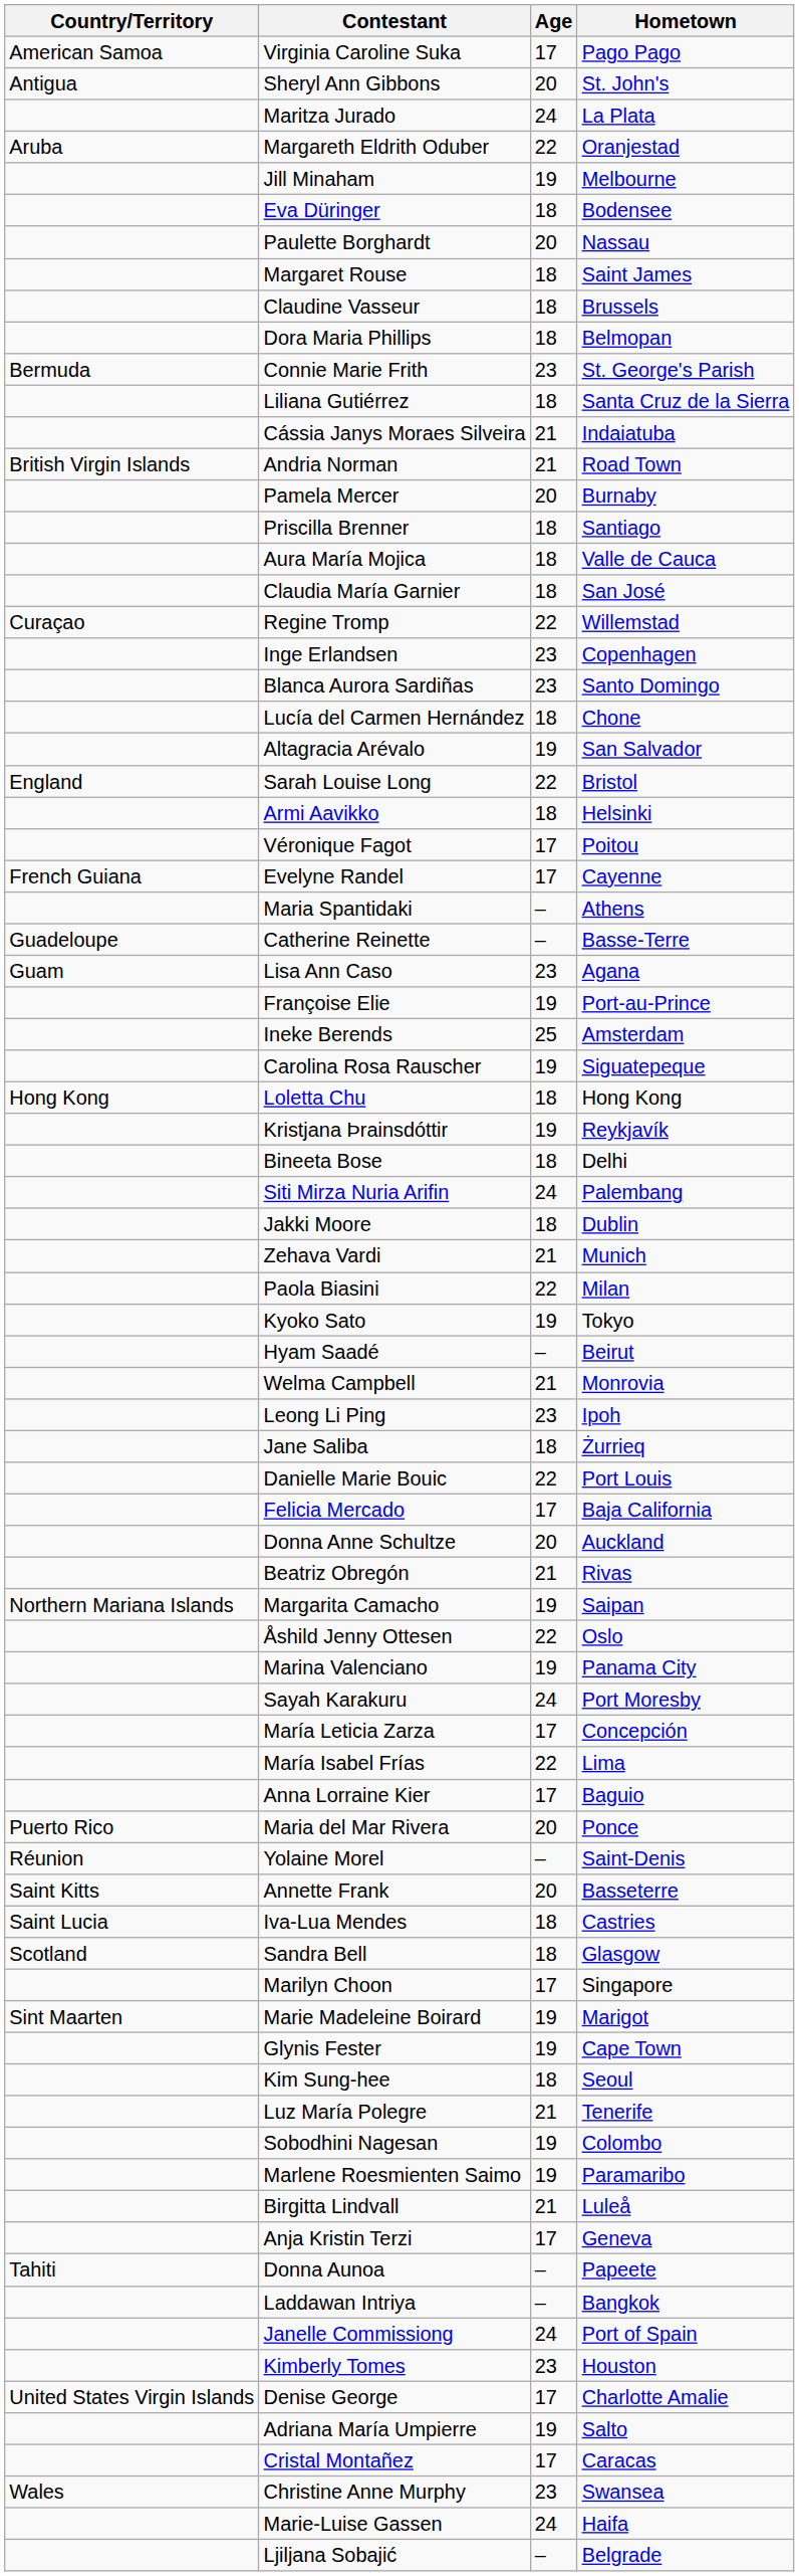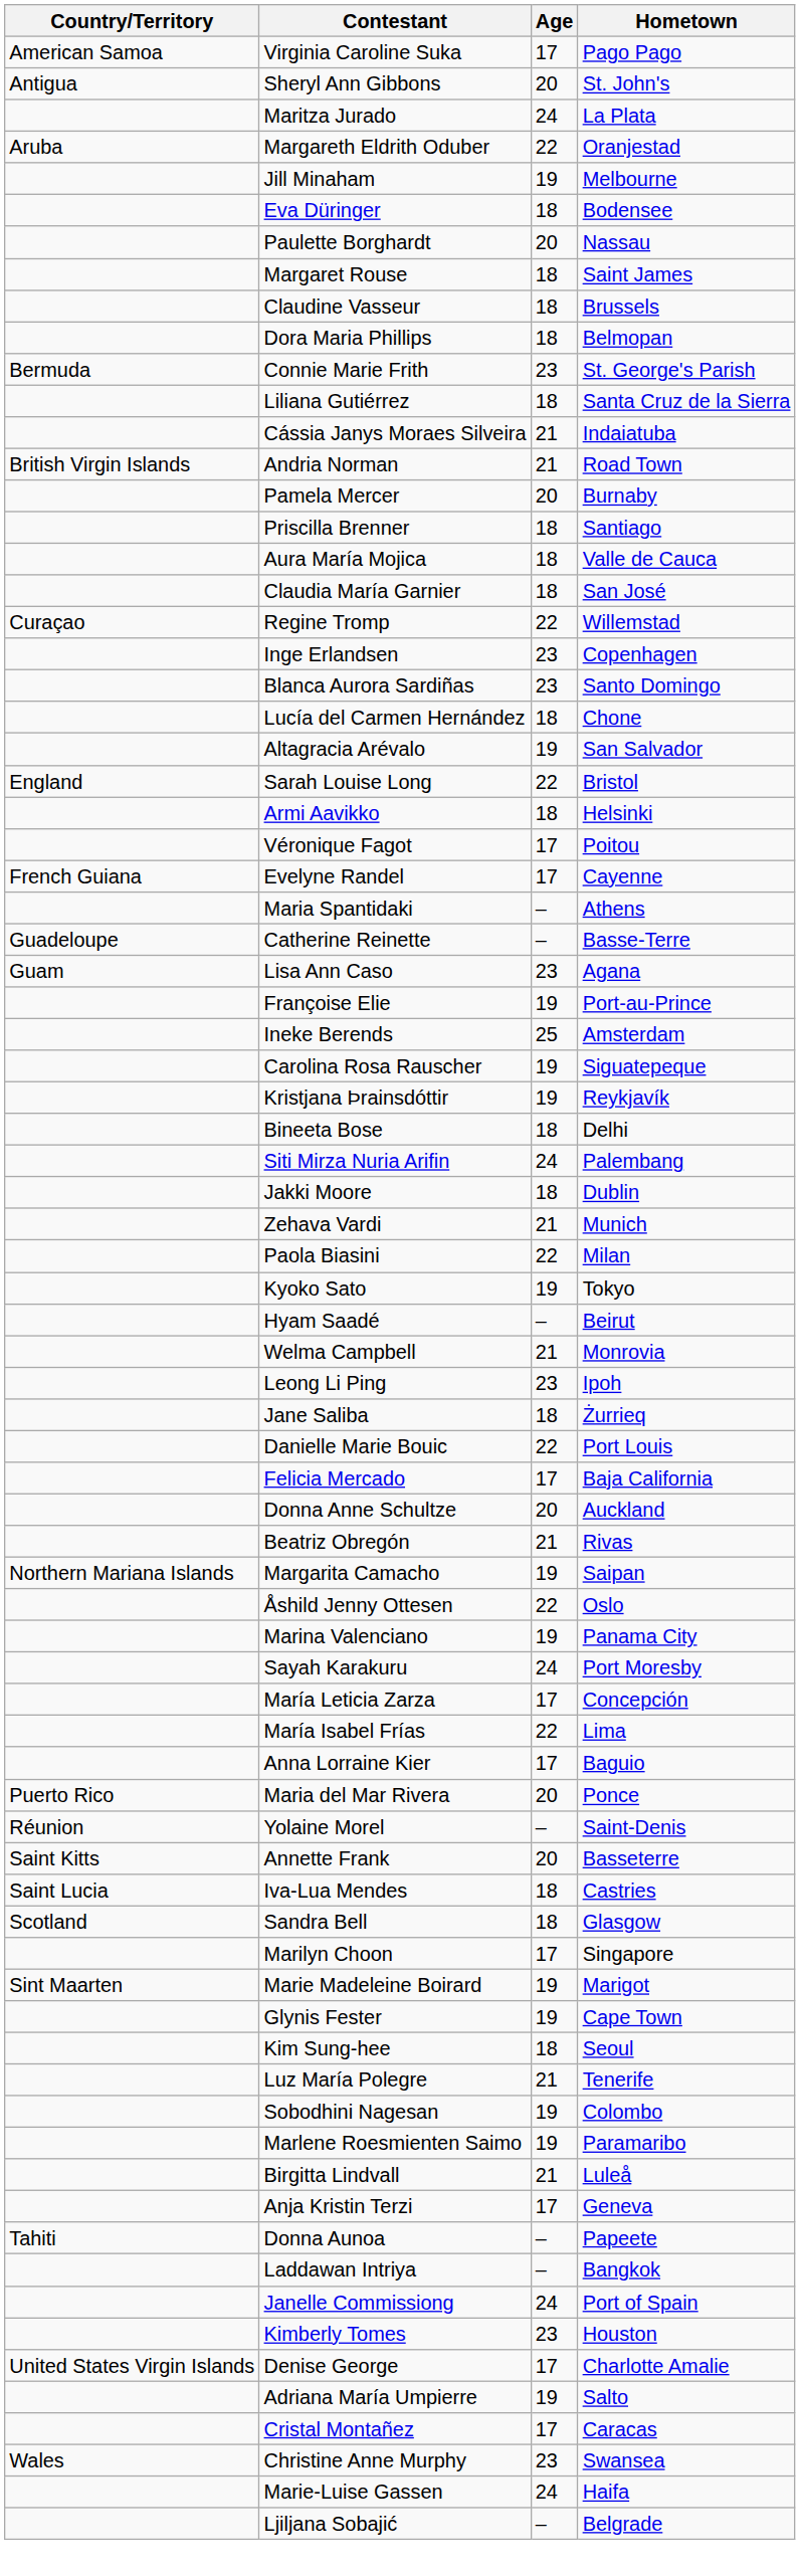- row: Hong Kong | Loletta Chu | 18 | Hong Kong
